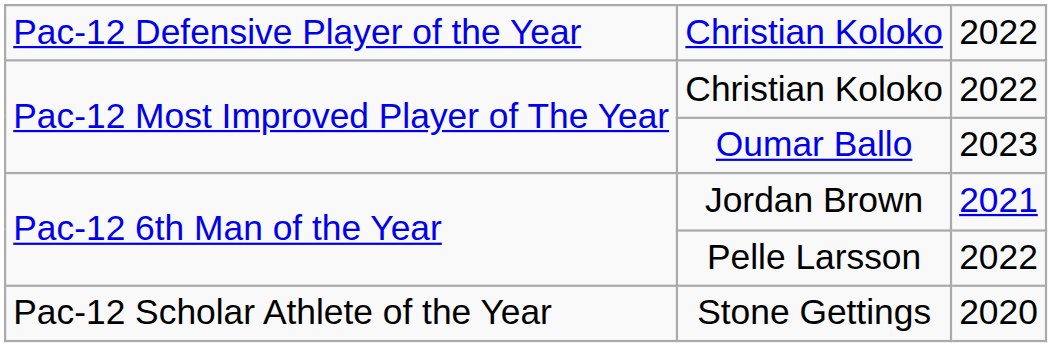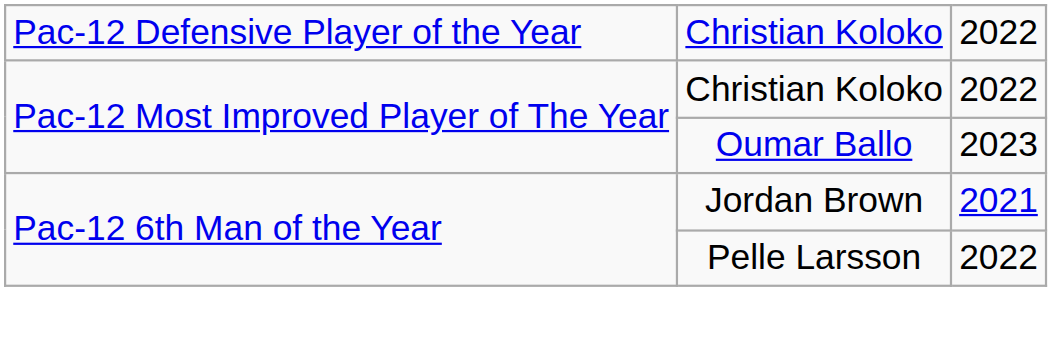- row: Pac-12 Scholar Athlete of the Year | Stone Gettings | 2020
